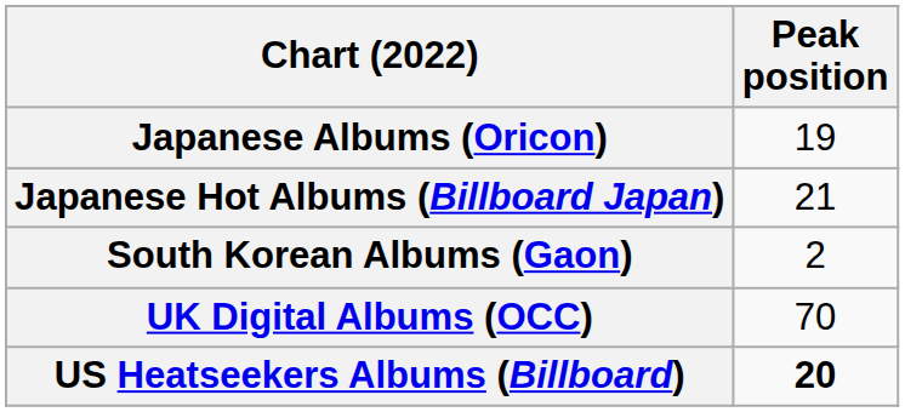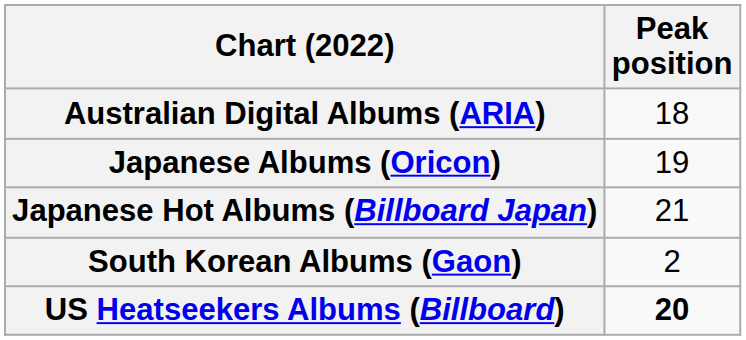+ row: Australian Digital Albums (ARIA) | 18
- row: UK Digital Albums (OCC) | 70
